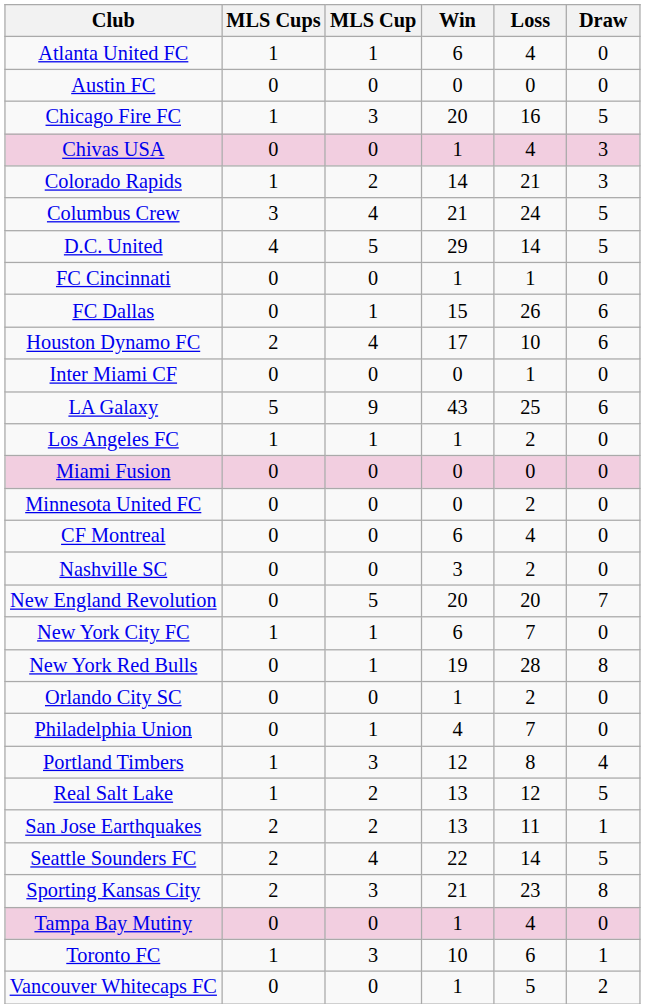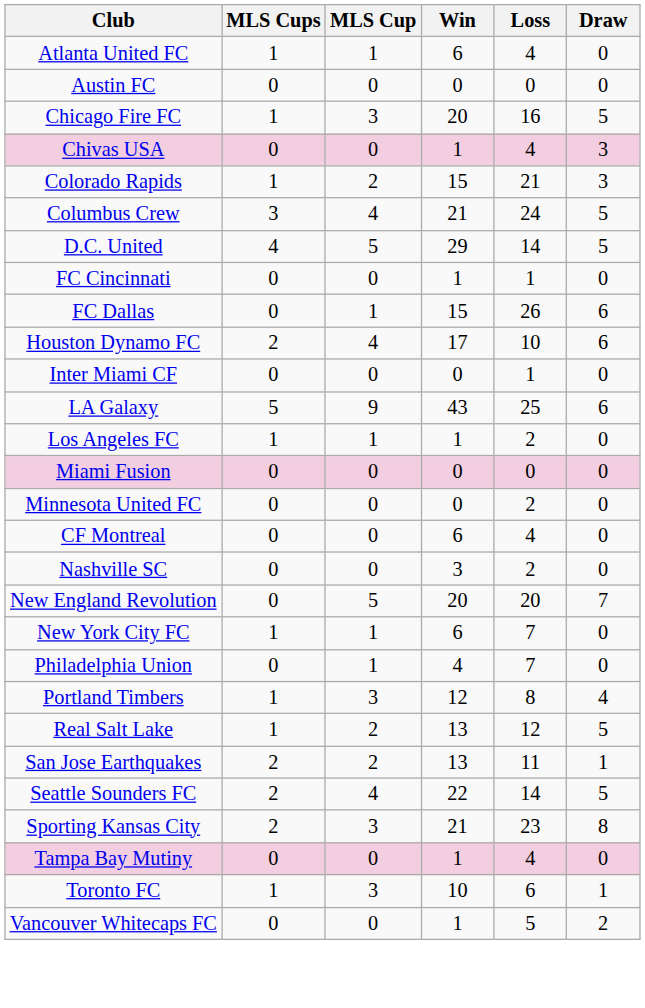Colorado Rapids | Win: 14 -> 15
- row: New York Red Bulls | 0 | 1 | 19 | 28 | 8
- row: Orlando City SC | 0 | 0 | 1 | 2 | 0
